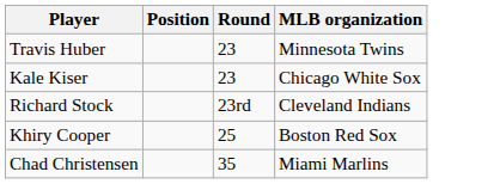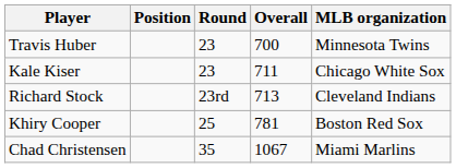+ column: Overall | 700 | 711 | 713 | 781 | 1067
